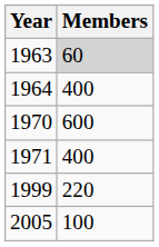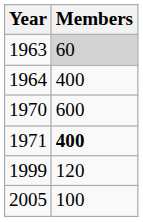1971 | Members: normal -> bold
1999 | Members: 220 -> 120
